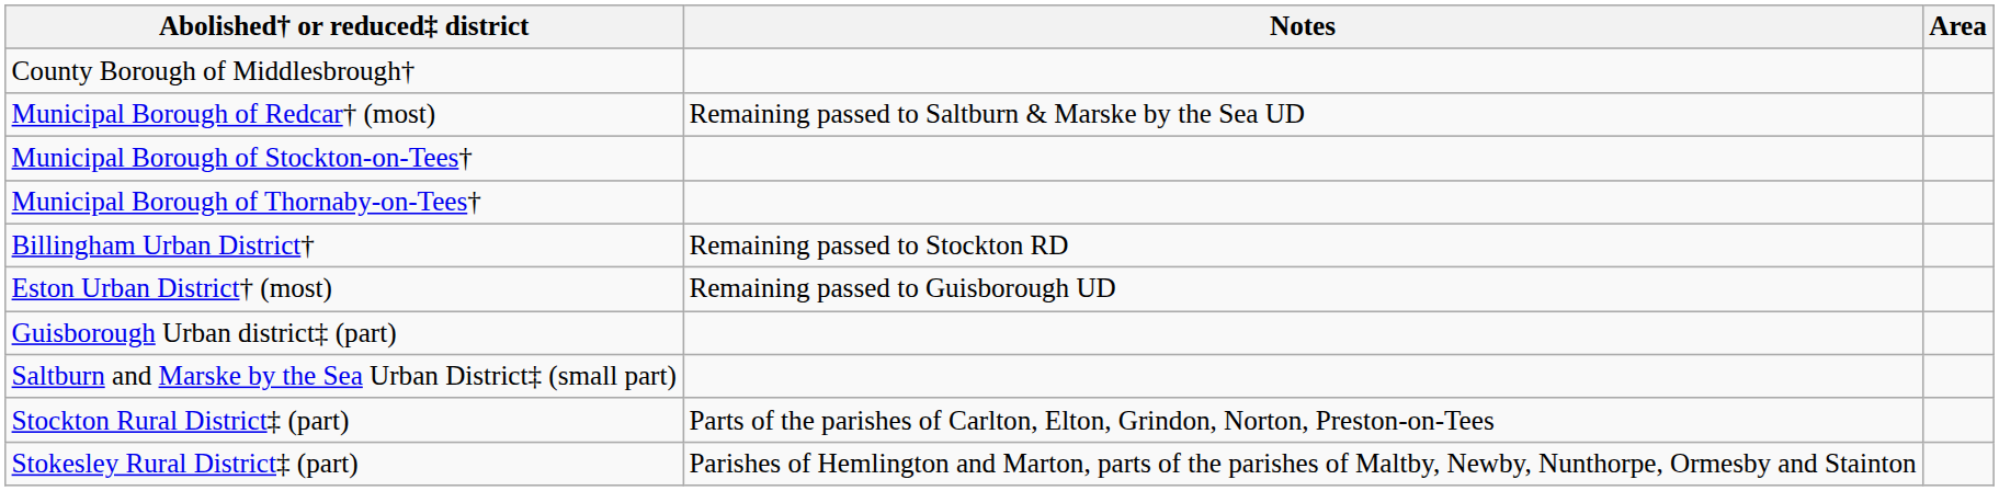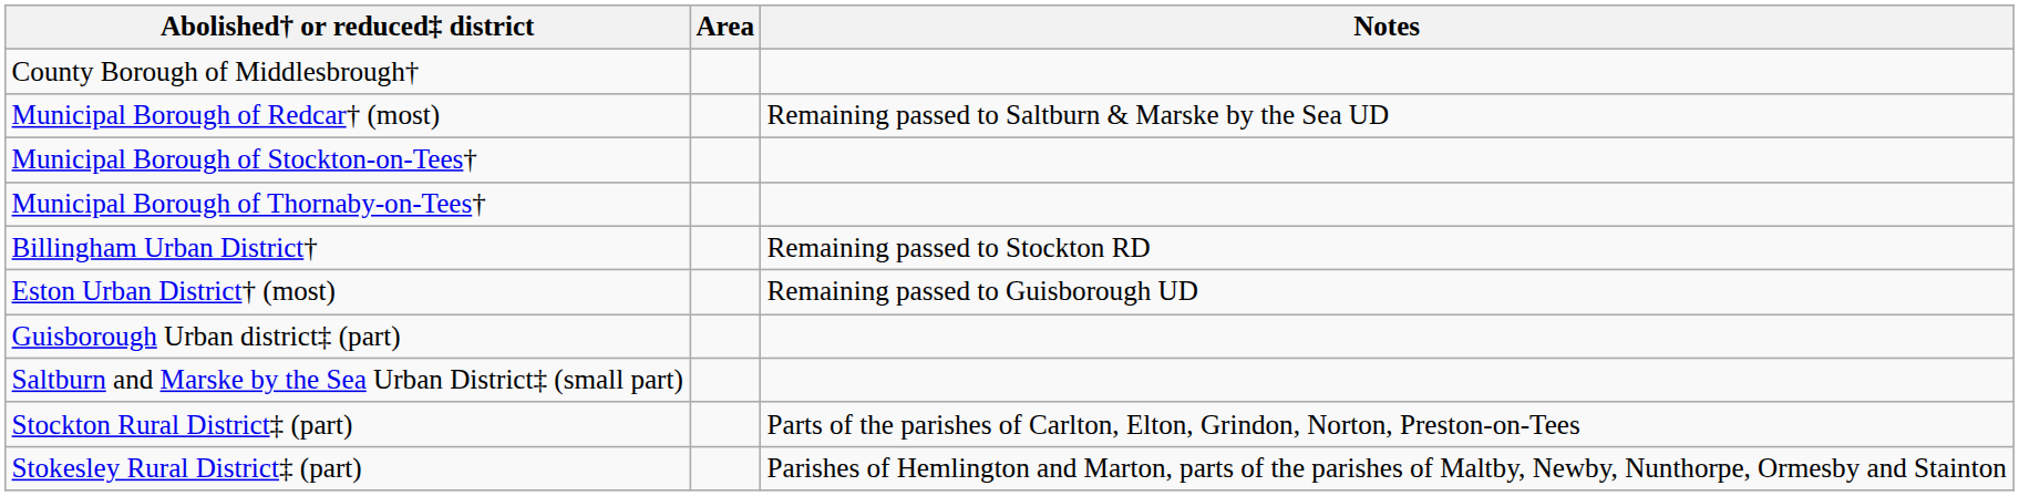columns swapped: Area <-> Notes
